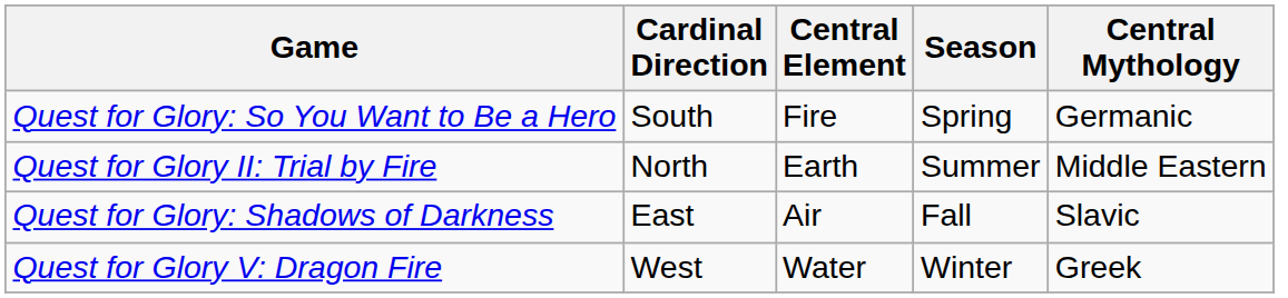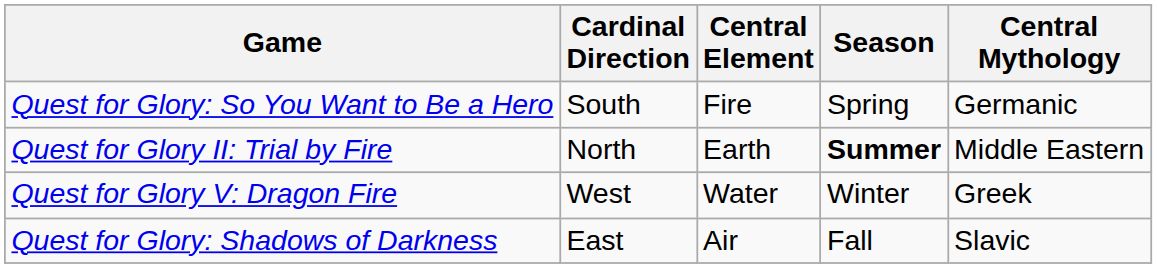Quest for Glory II: Trial by Fire | Season: normal -> bold
rows swapped: Quest for Glory: Shadows of Darkness <-> Quest for Glory V: Dragon Fire
